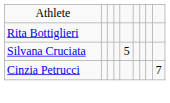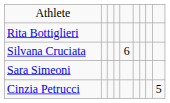Silvana Cruciata | column 5: 5 -> 6
+ row: Sara Simeoni
Cinzia Petrucci | column 9: 7 -> 5
